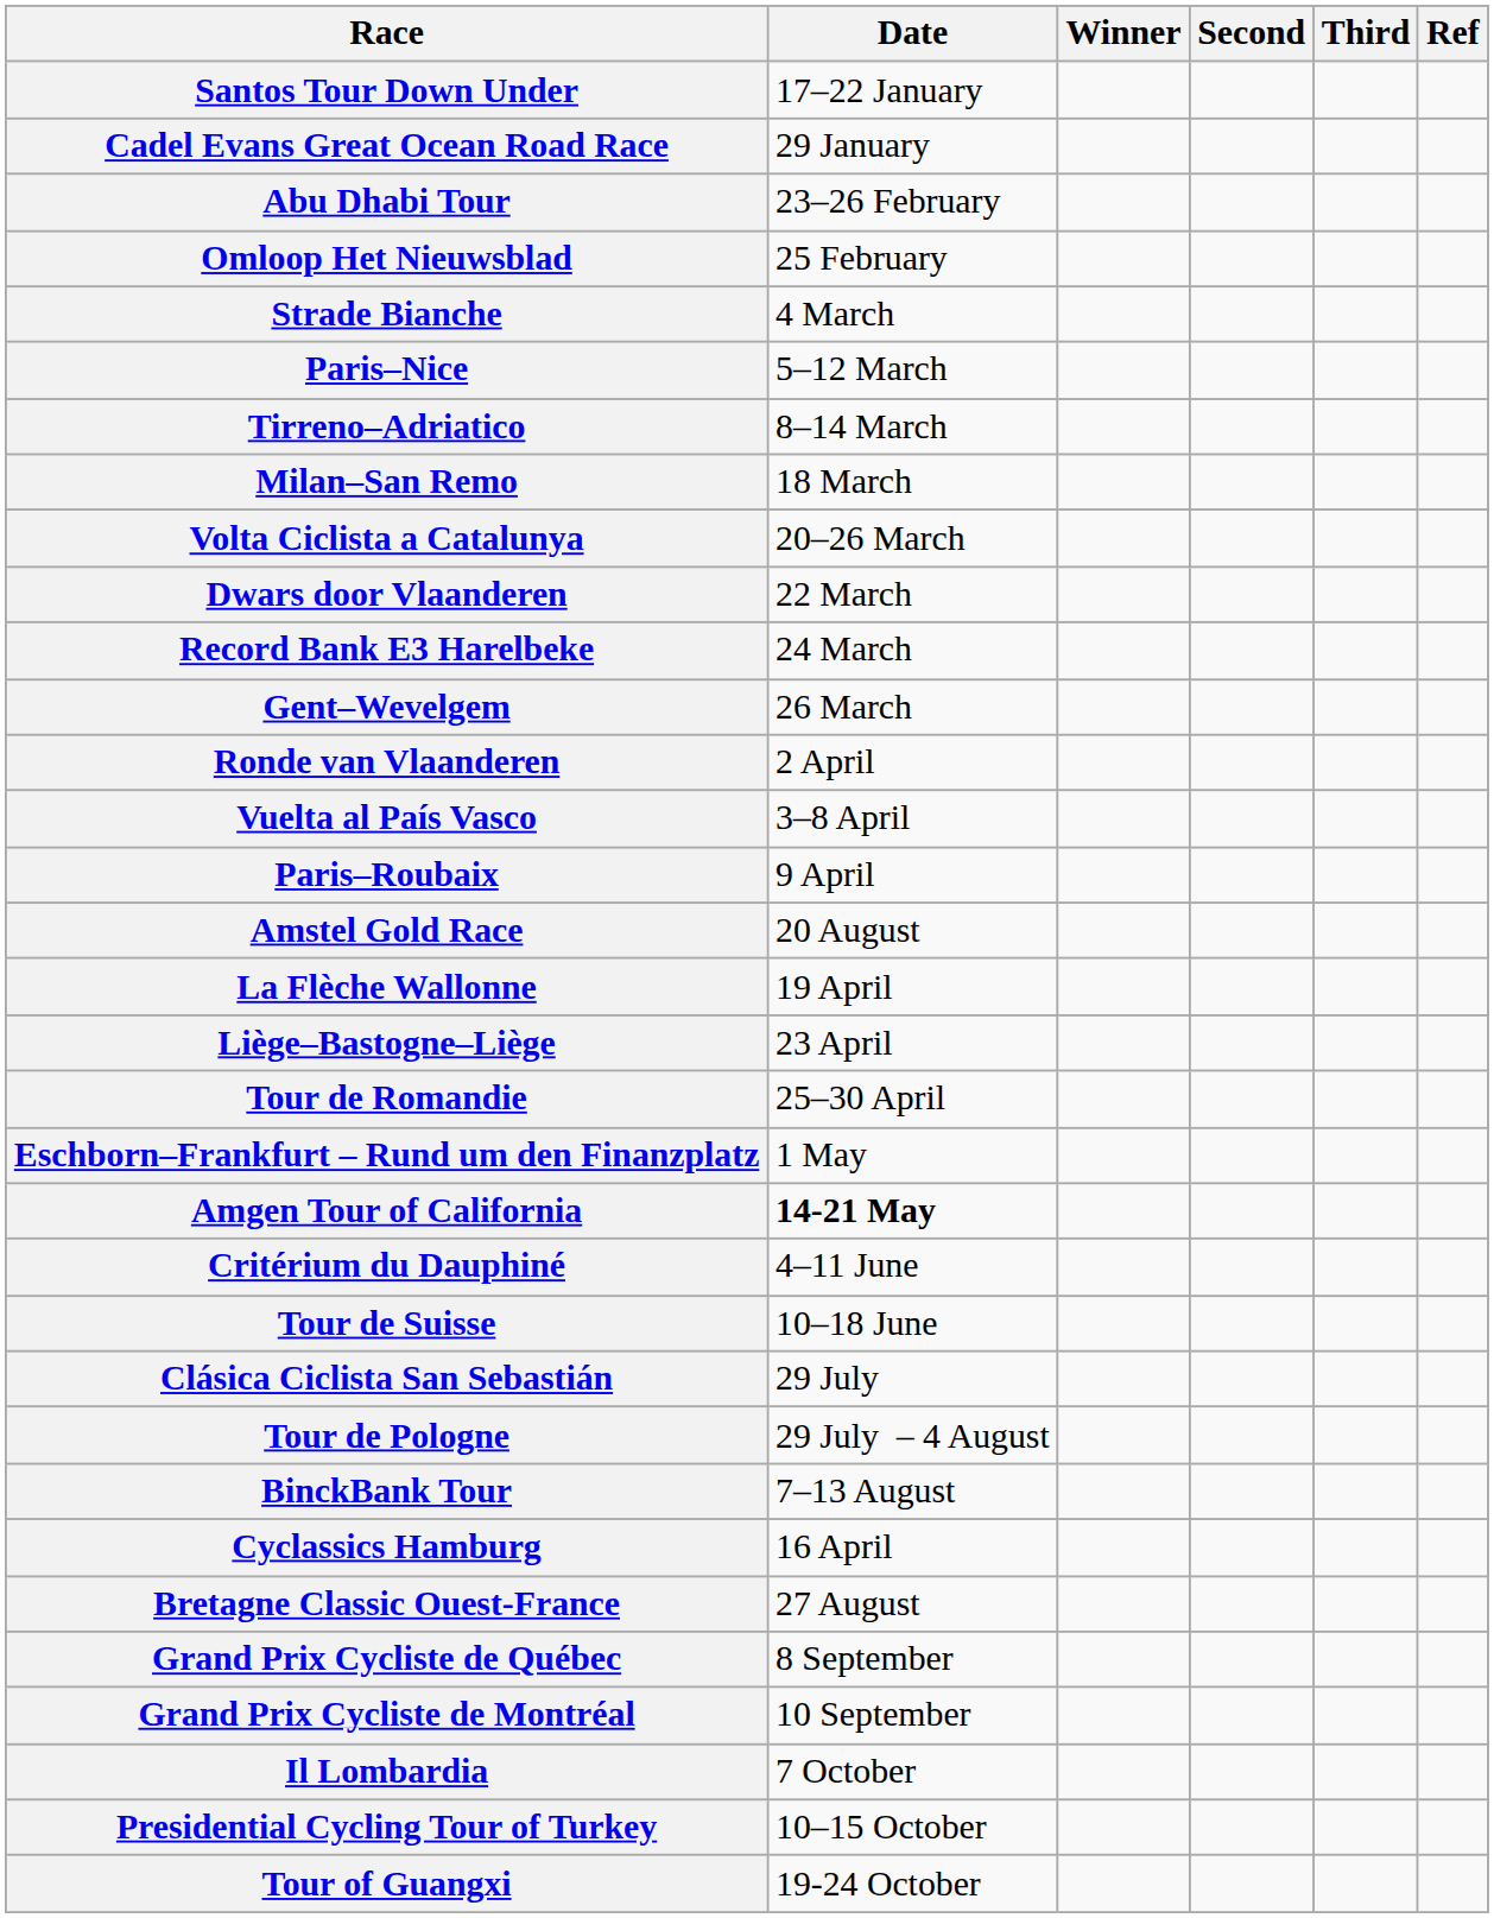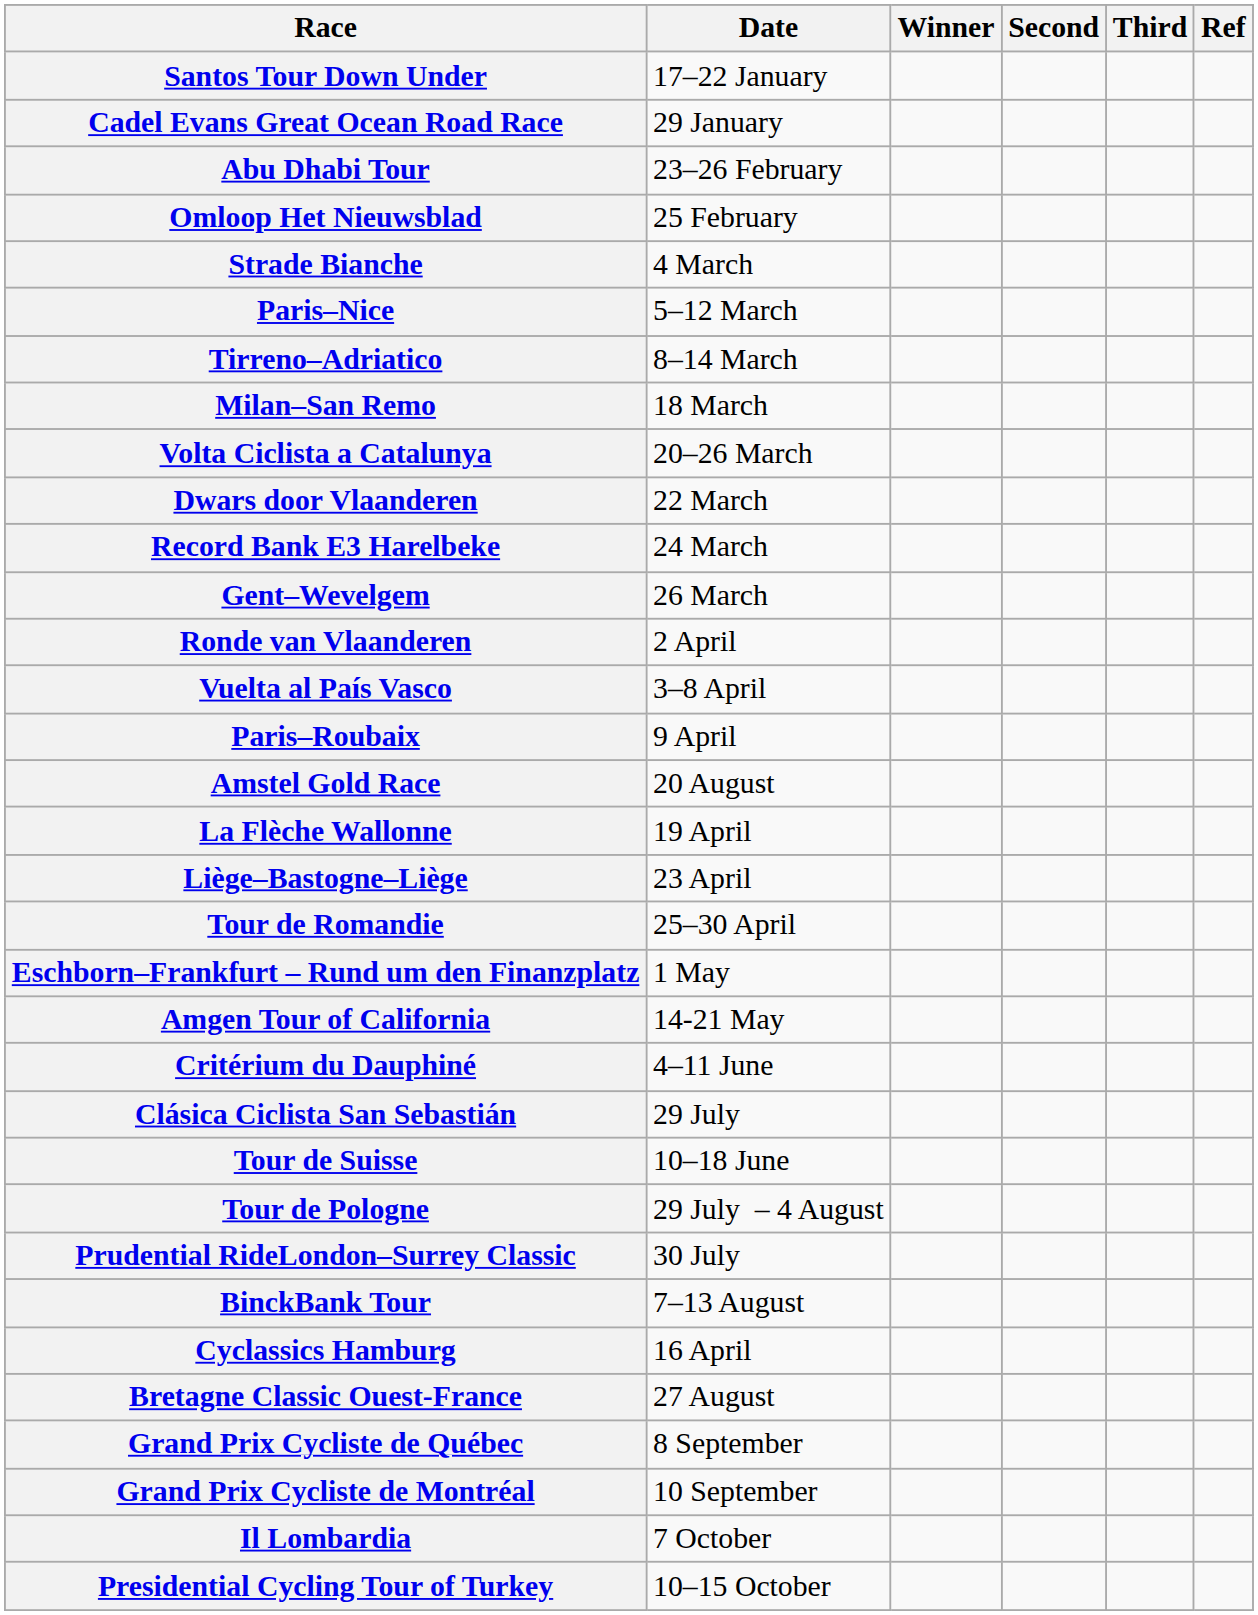Amgen Tour of California | Date: bold -> normal
rows swapped: Tour de Suisse <-> Clásica Ciclista San Sebastián
+ row: Prudential RideLondon–Surrey Classic | 30 July
- row: Tour of Guangxi | 19-24 October
